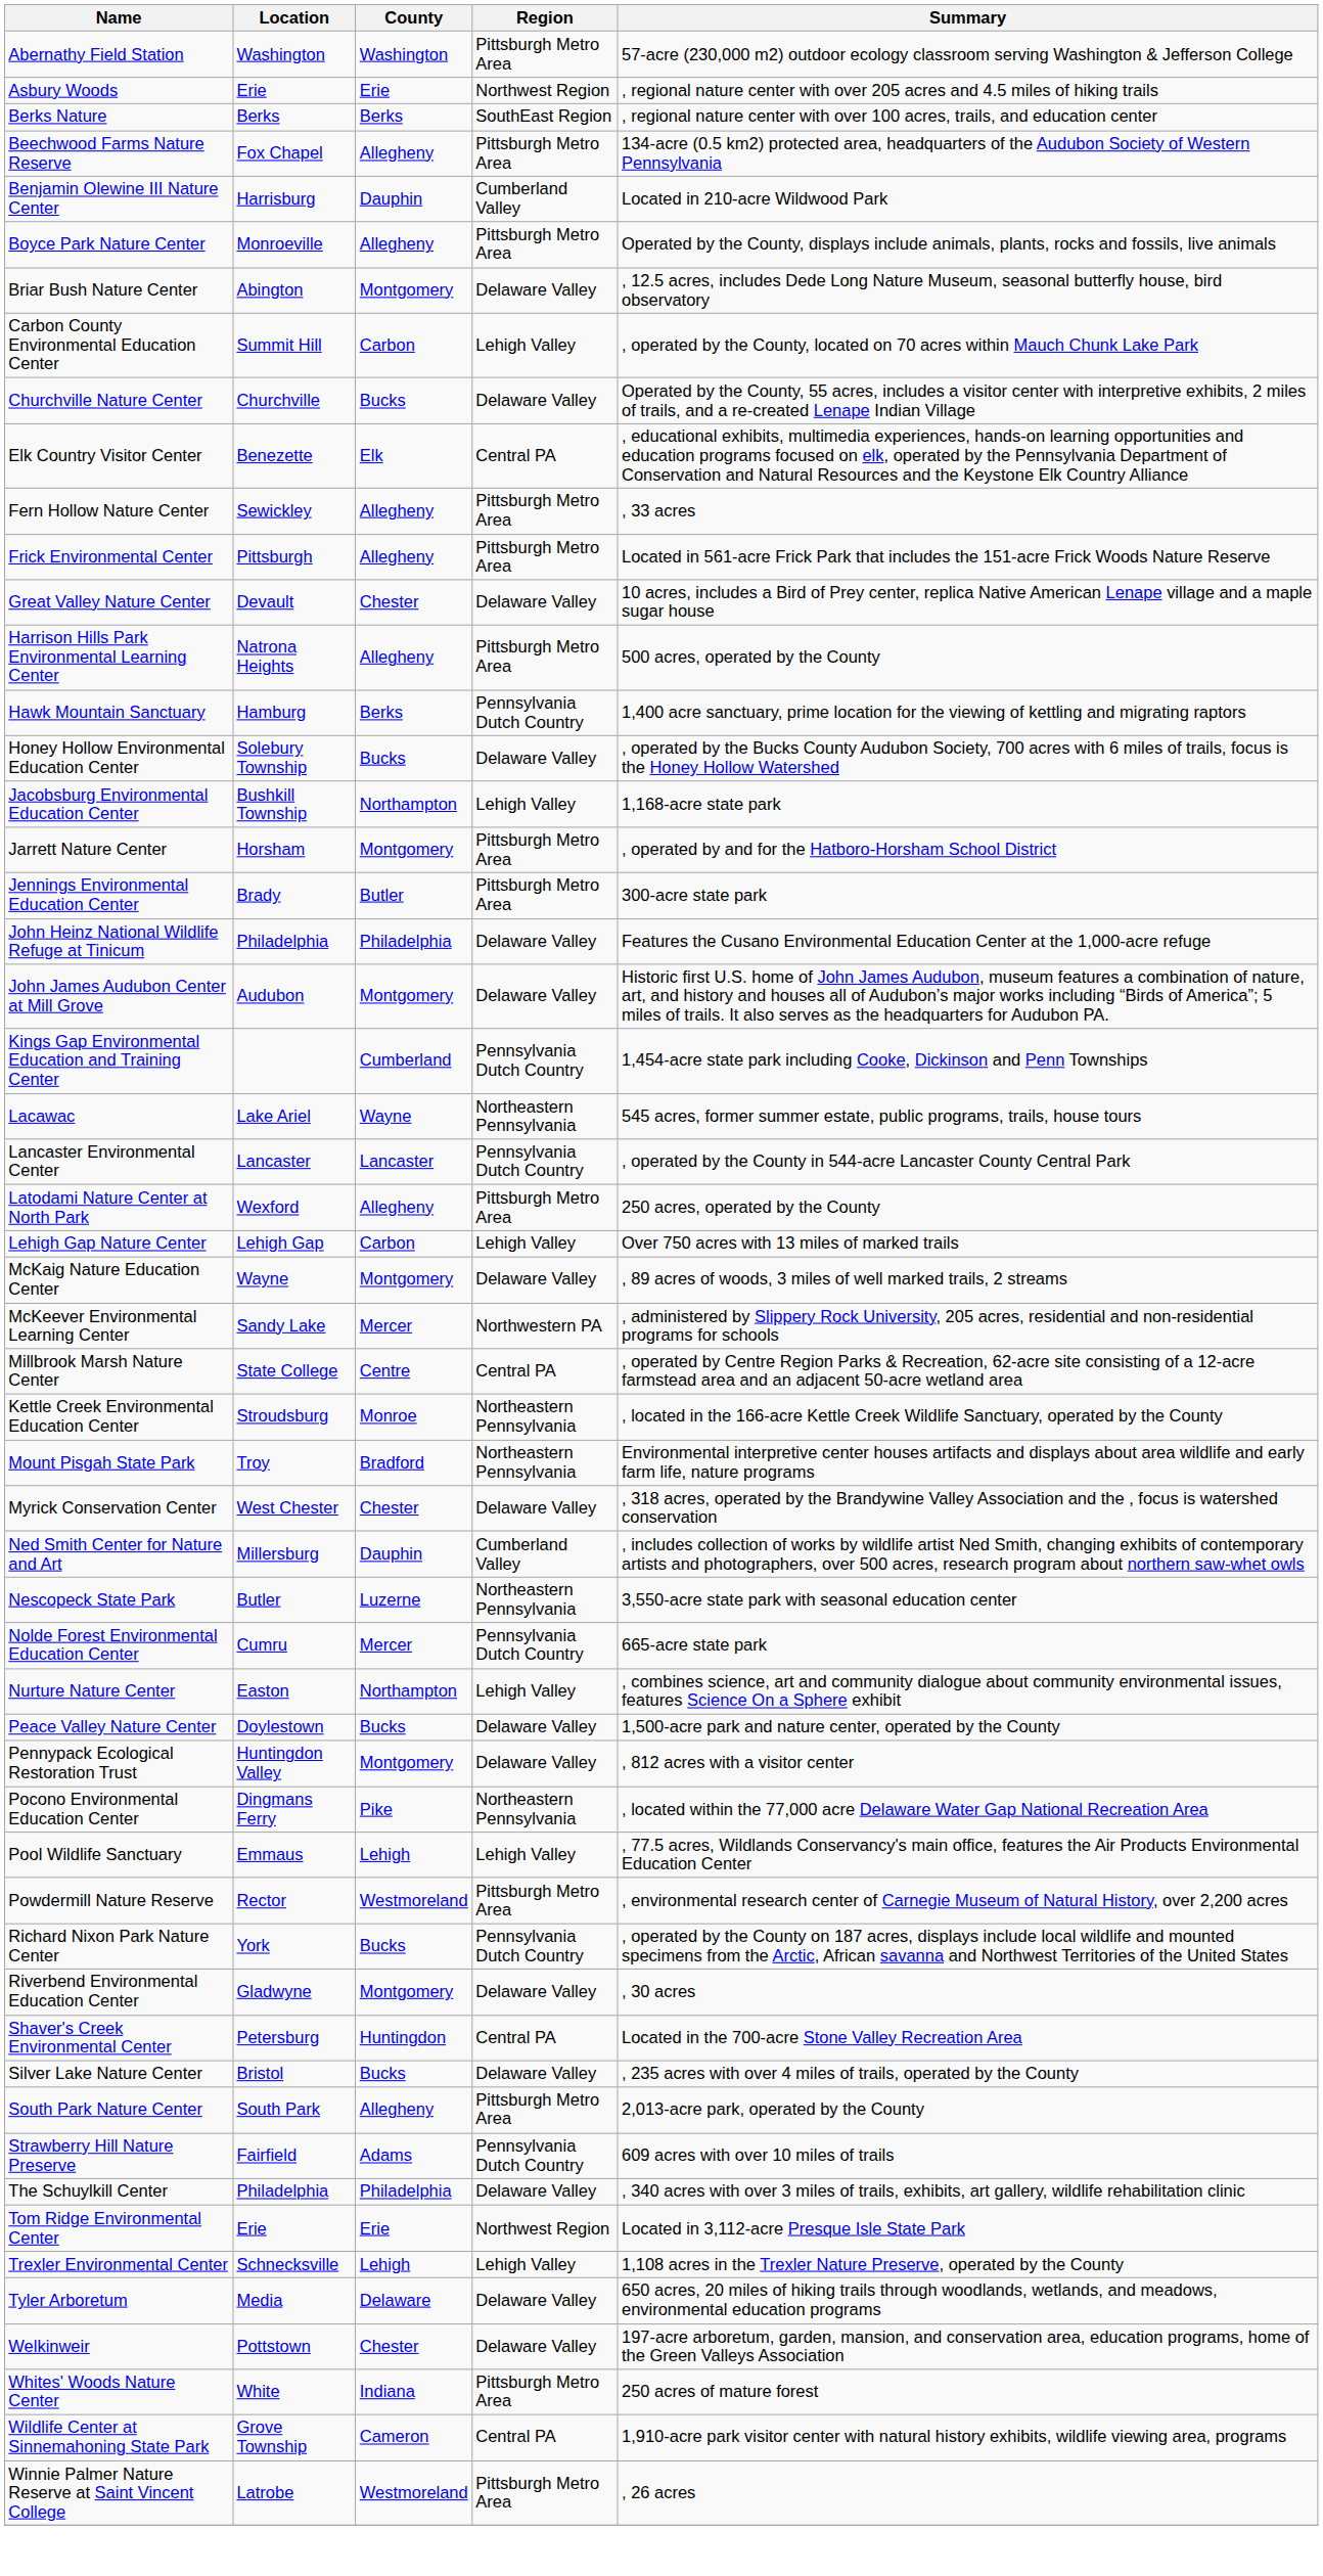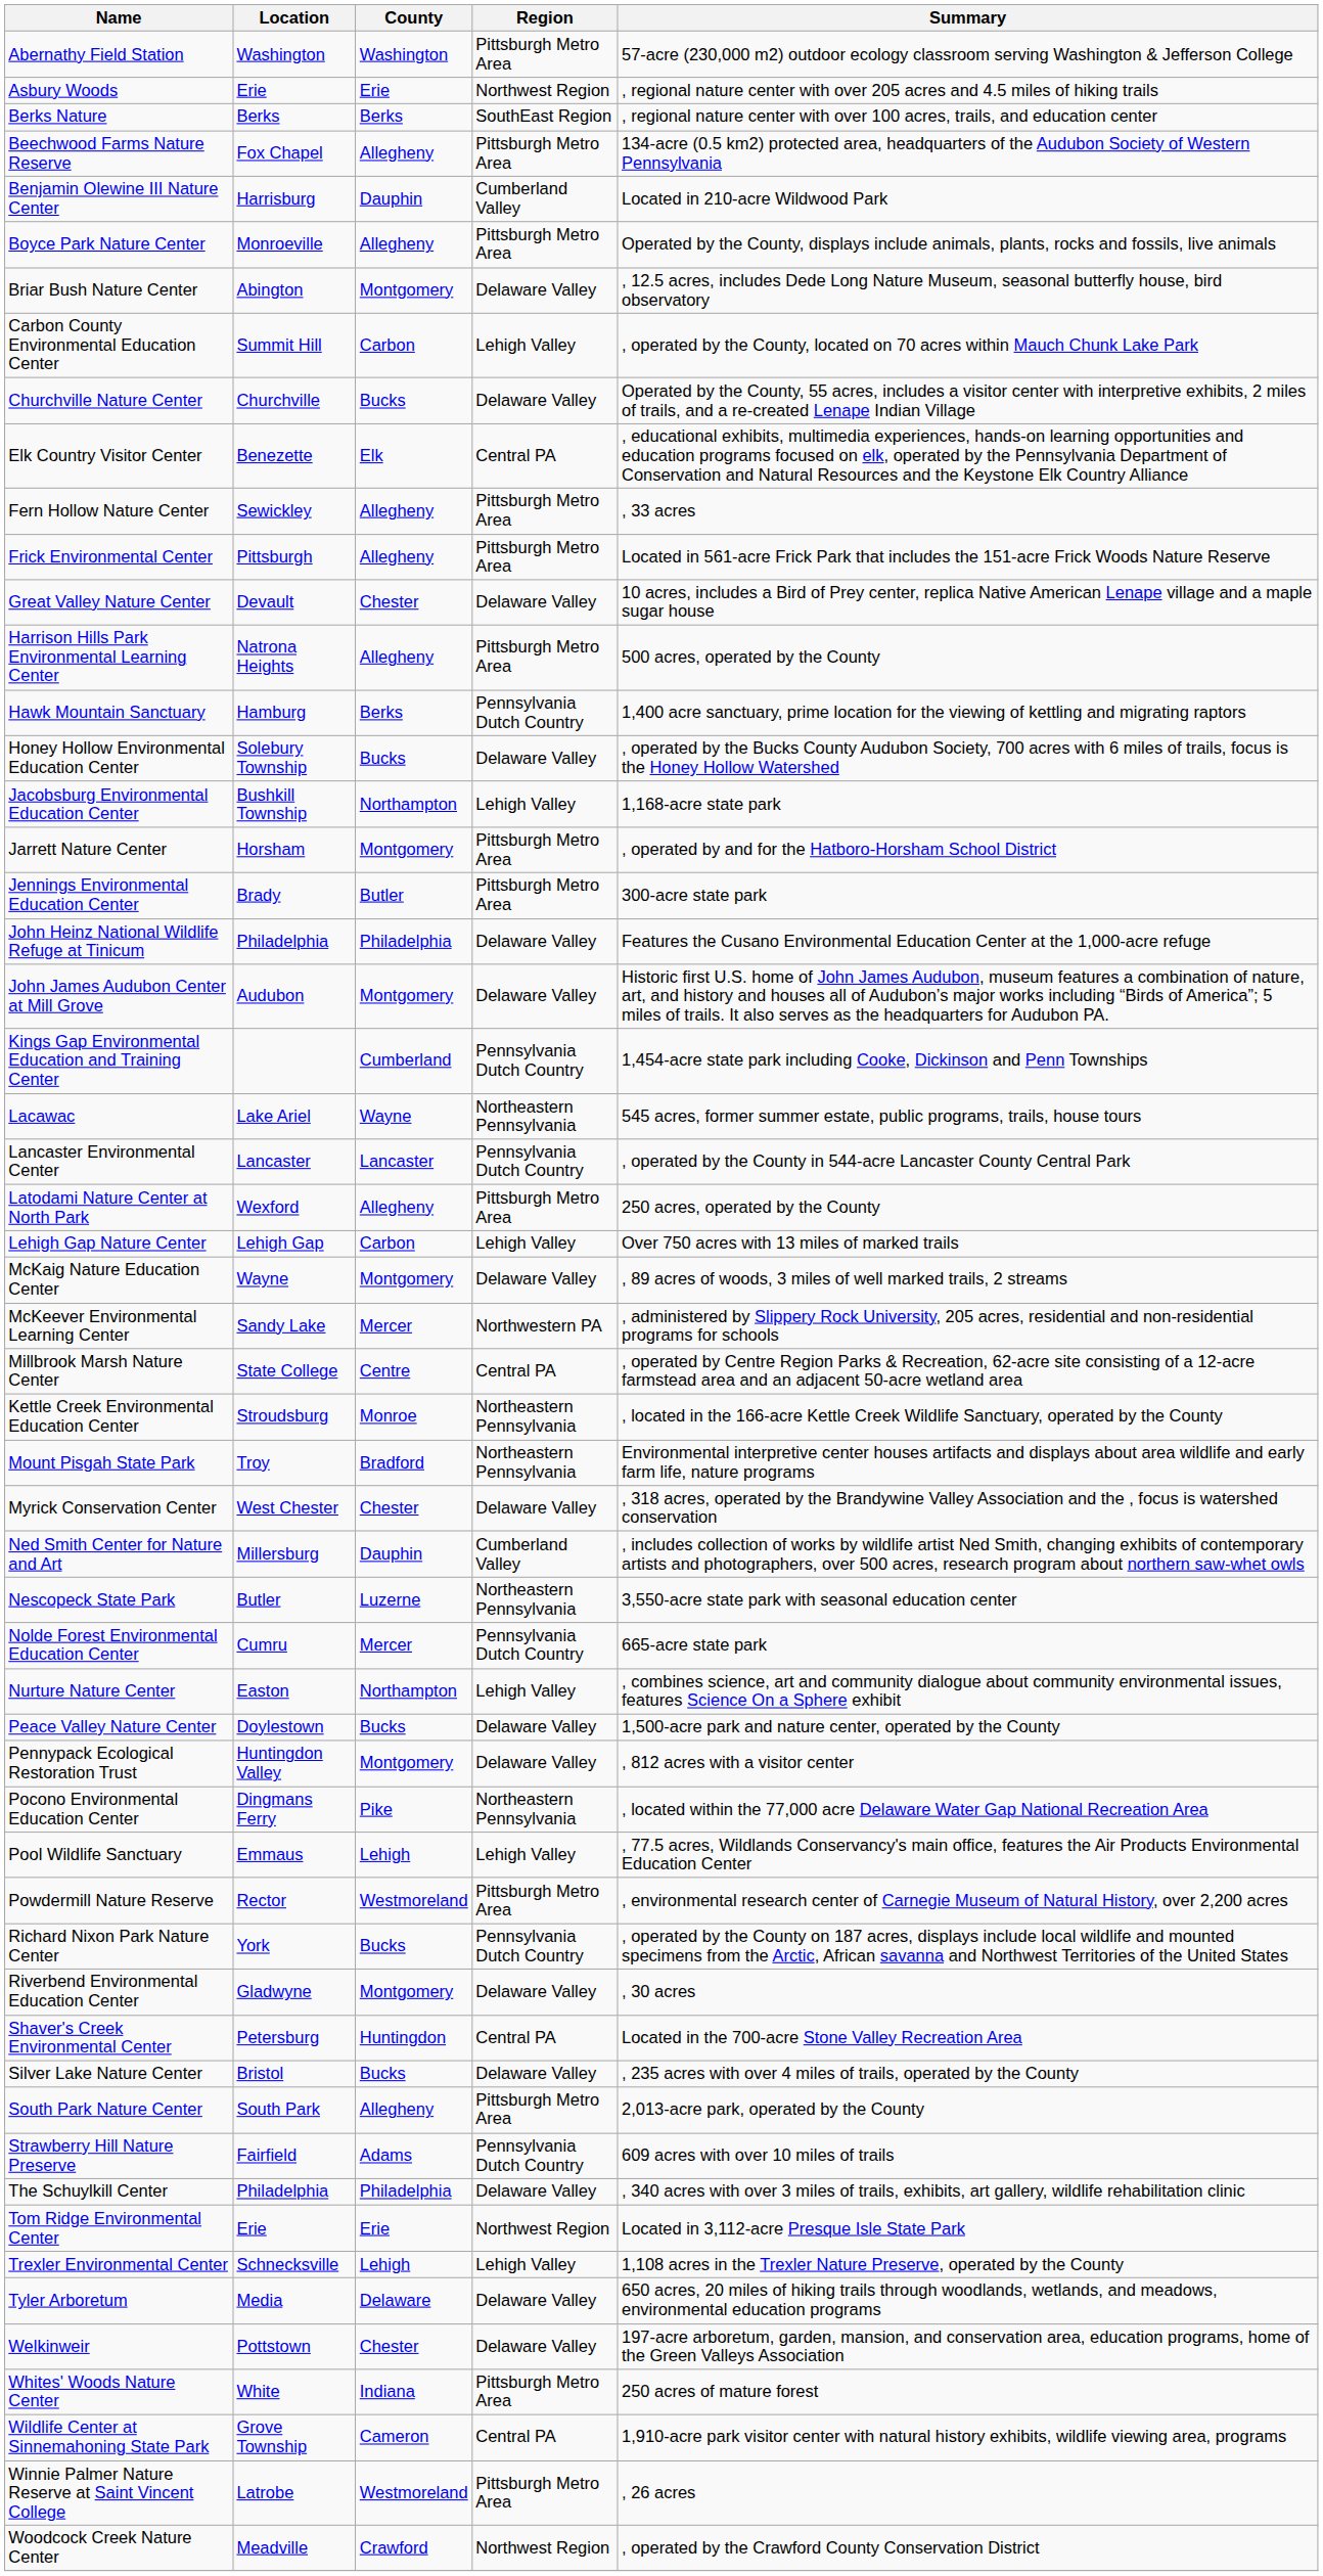+ row: Woodcock Creek Nature Center | Meadville | Crawford | Northwest Region | , operated by the Crawford County Conservation District
